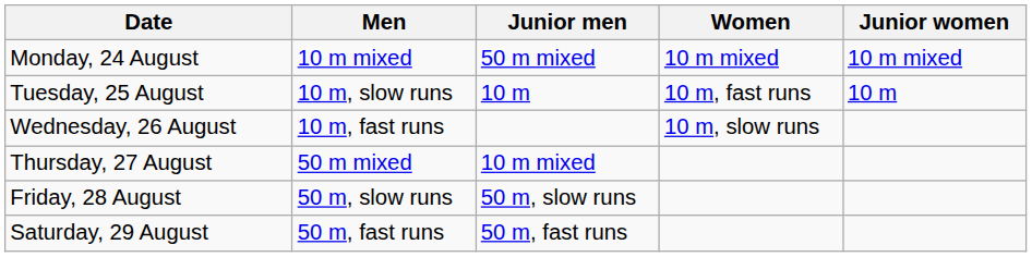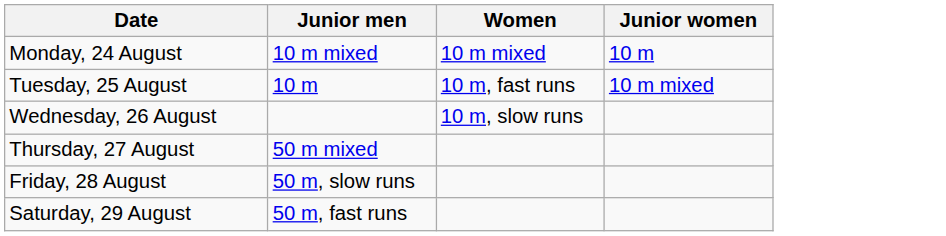- column: Men | 10 m mixed | 10 m, slow runs | 10 m, fast runs | 50 m mixed | 50 m, slow runs | 50 m, fast runs
Monday, 24 August | Junior men: 50 m mixed -> 10 m mixed
Monday, 24 August | Junior women: 10 m mixed -> 10 m
Tuesday, 25 August | Junior women: 10 m -> 10 m mixed
Thursday, 27 August | Junior men: 10 m mixed -> 50 m mixed
